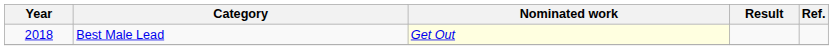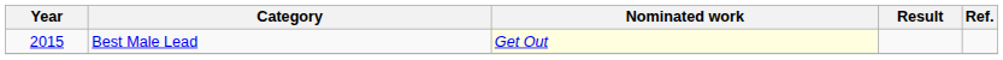Best Male Lead | Year: 2018 -> 2015
